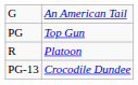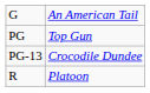rows swapped: PG-13 <-> R
